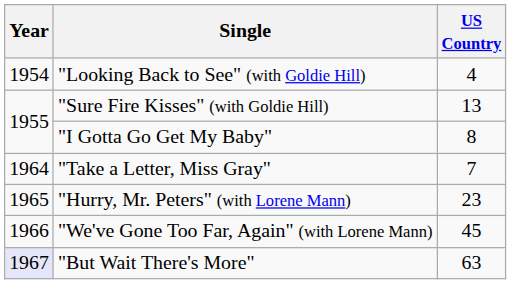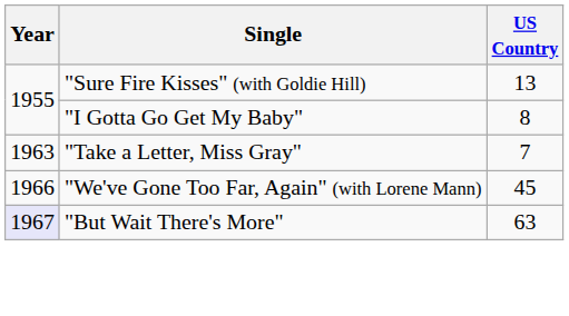- row: 1954 | "Looking Back to See" (with Goldie Hill) | 4
"Take a Letter, Miss Gray" | Year: 1964 -> 1963
- row: 1965 | "Hurry, Mr. Peters" (with Lorene Mann) | 23
